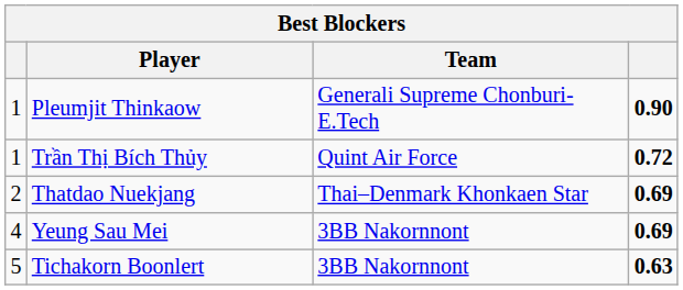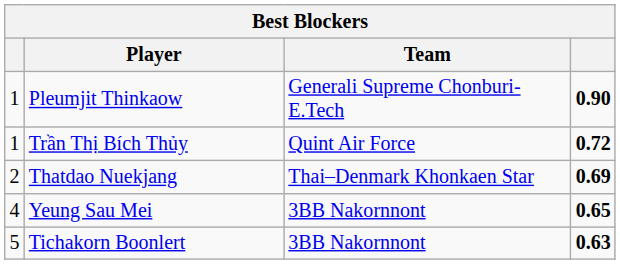Yeung Sau Mei | column 4: 0.69 -> 0.65
